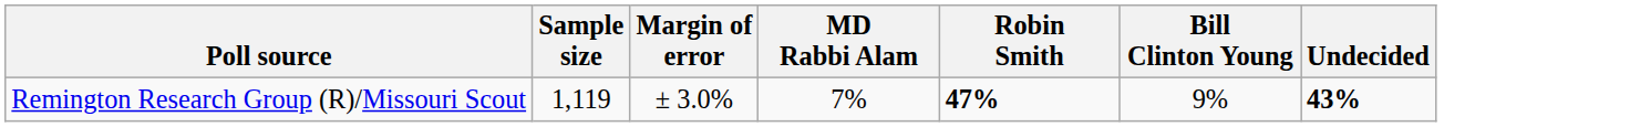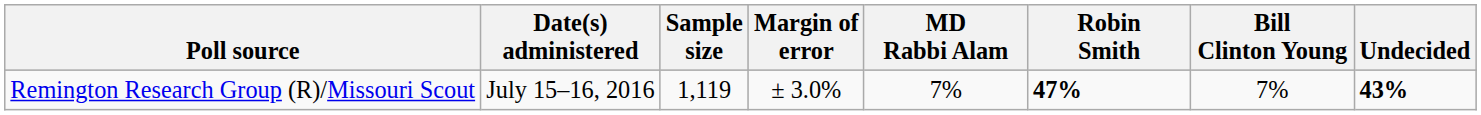+ column: Date(s) administered | July 15–16, 2016
Remington Research Group (R)/Missouri Scout | Bill Clinton Young: 9% -> 7%
